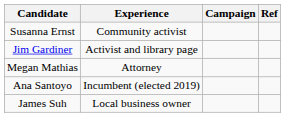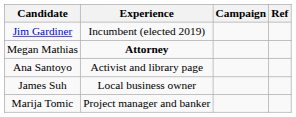- row: Susanna Ernst | Community activist
Jim Gardiner | Experience: Activist and library page -> Incumbent (elected 2019)
Megan Mathias | Experience: normal -> bold
Ana Santoyo | Experience: Incumbent (elected 2019) -> Activist and library page
+ row: Marija Tomic | Project manager and banker
